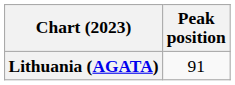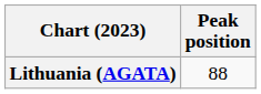Lithuania (AGATA) | Peak position: 91 -> 88
